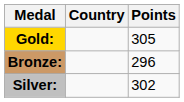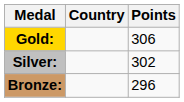Gold: | Points: 305 -> 306
rows swapped: Silver: <-> Bronze:
